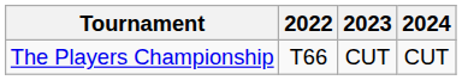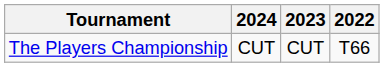columns swapped: 2022 <-> 2024
